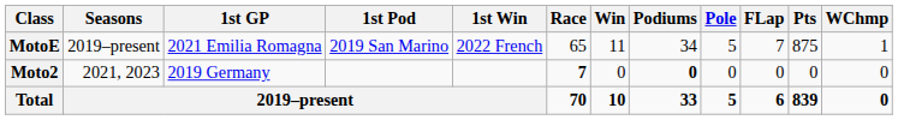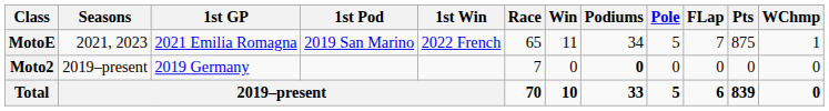MotoE | Seasons: 2019–present -> 2021, 2023
Moto2 | Seasons: 2021, 2023 -> 2019–present
Moto2 | Race: bold -> normal
